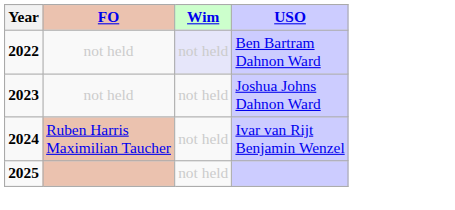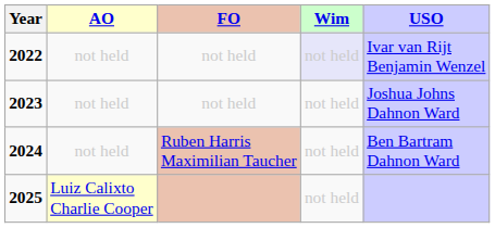+ column: AO | not held | not held | not held | Luiz Calixto Charlie Cooper
2022 | USO: Ben Bartram Dahnon Ward -> Ivar van Rijt Benjamin Wenzel
2024 | USO: Ivar van Rijt Benjamin Wenzel -> Ben Bartram Dahnon Ward
